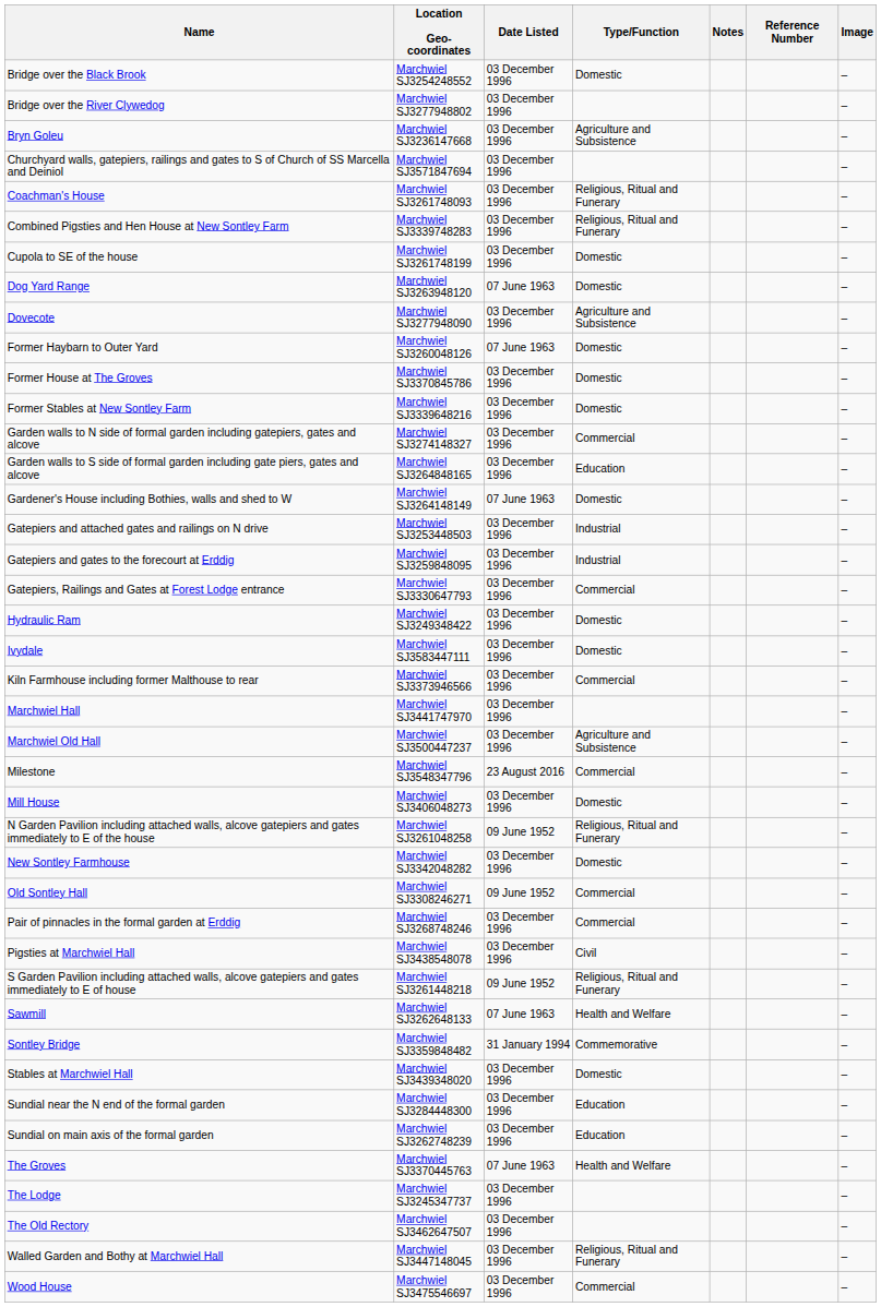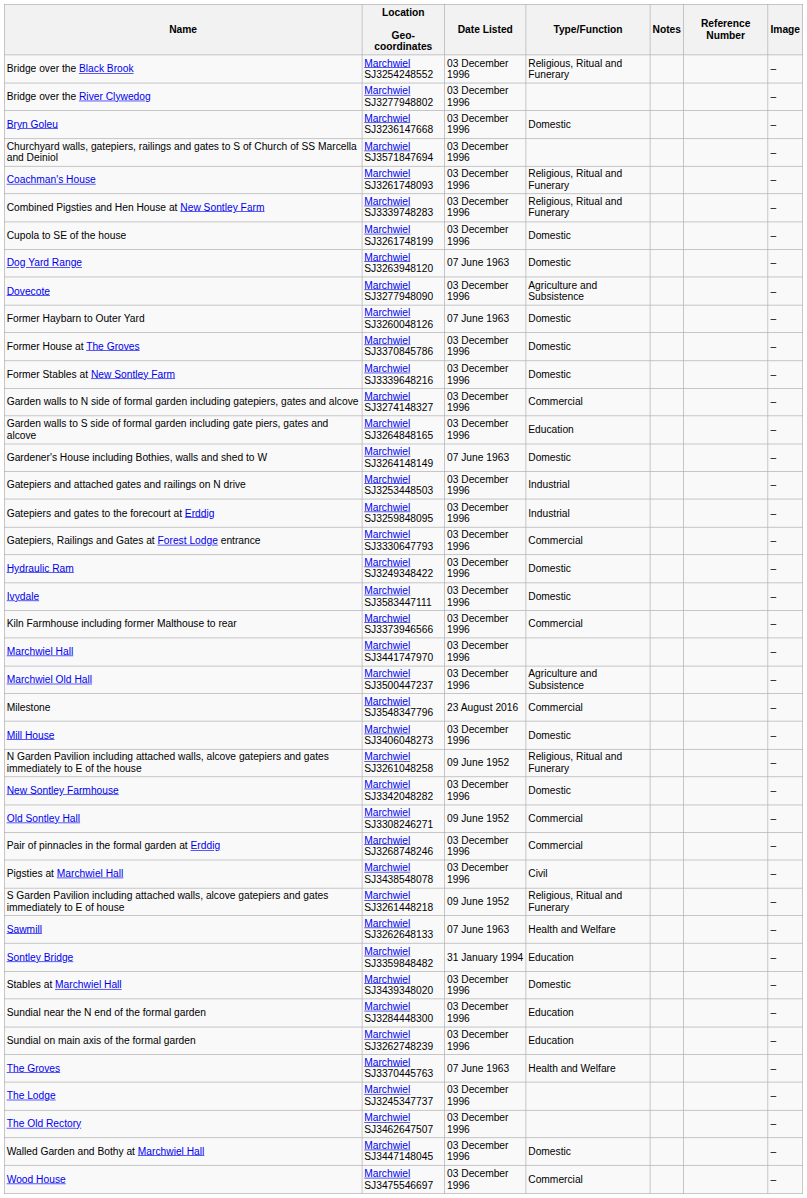Bridge over the Black Brook | Type/Function: Domestic -> Religious, Ritual and Funerary
Bryn Goleu | Type/Function: Agriculture and Subsistence -> Domestic
Sontley Bridge | Type/Function: Commemorative -> Education
Walled Garden and Bothy at Marchwiel Hall | Type/Function: Religious, Ritual and Funerary -> Domestic
